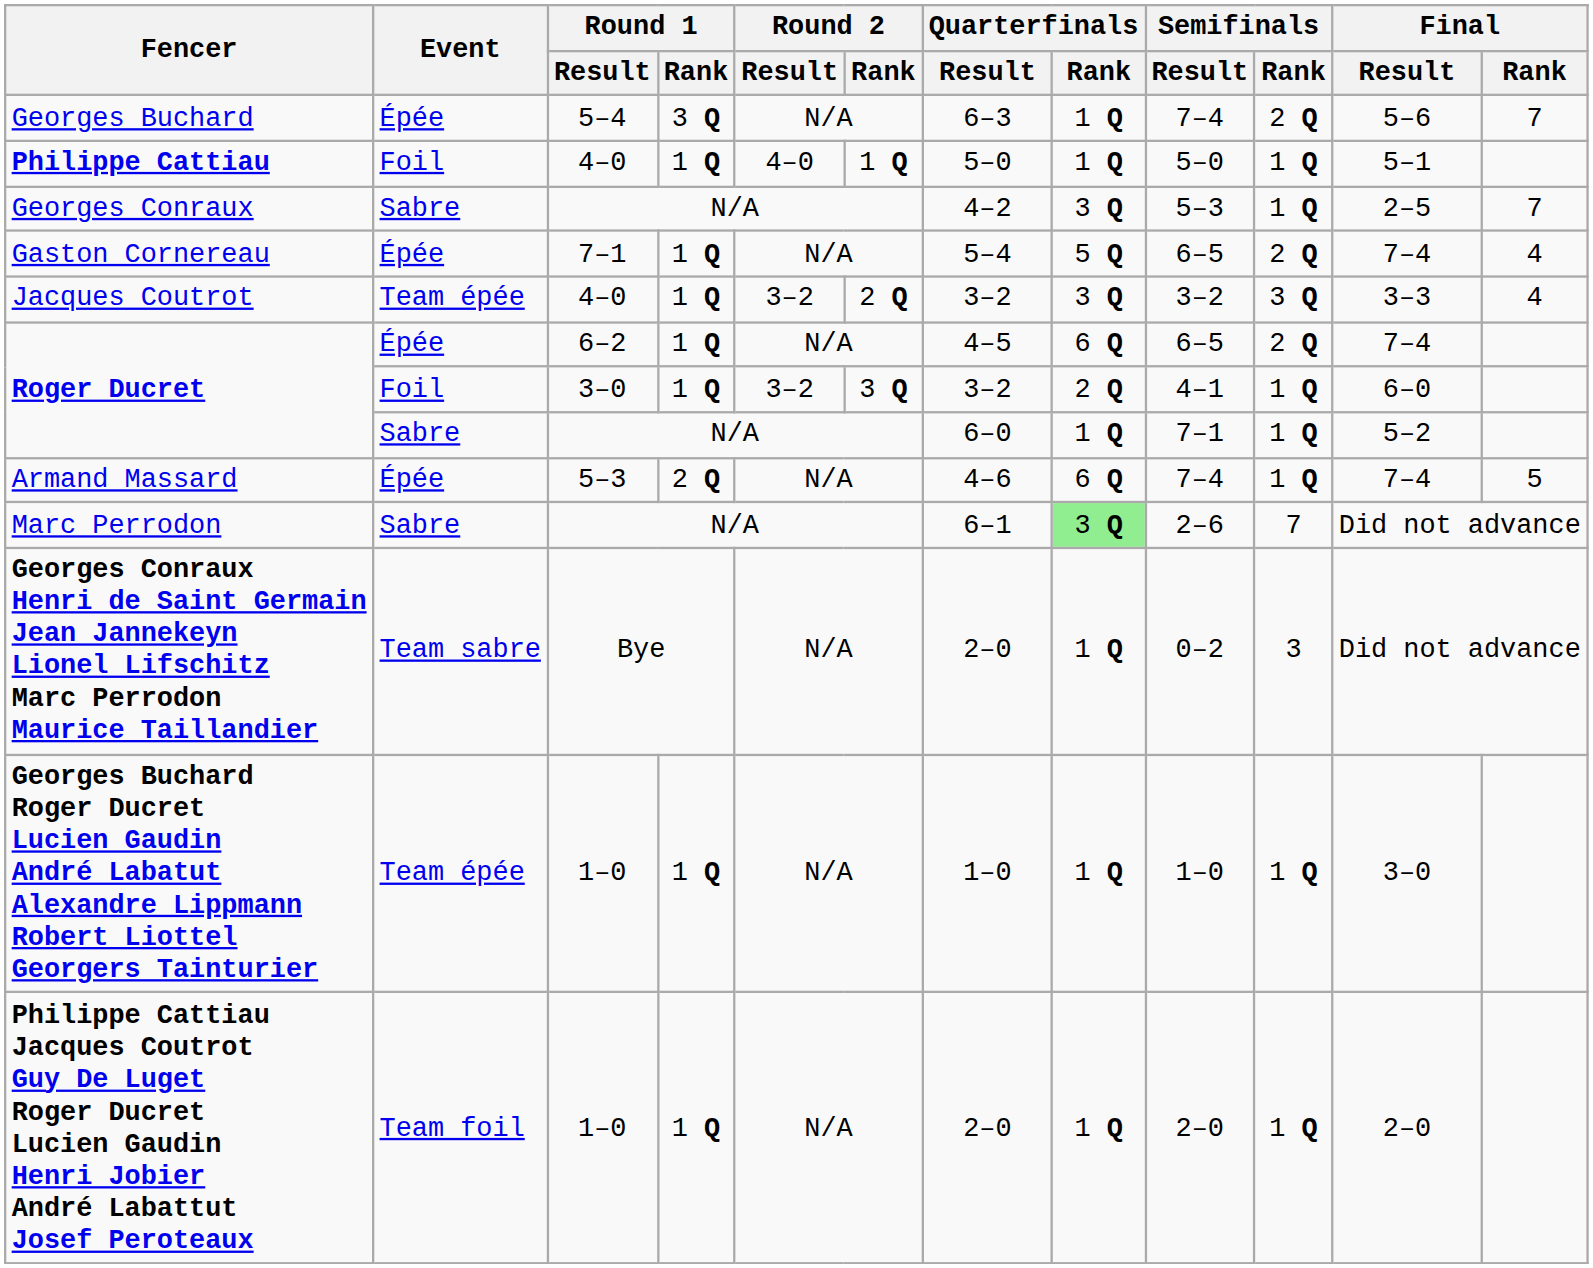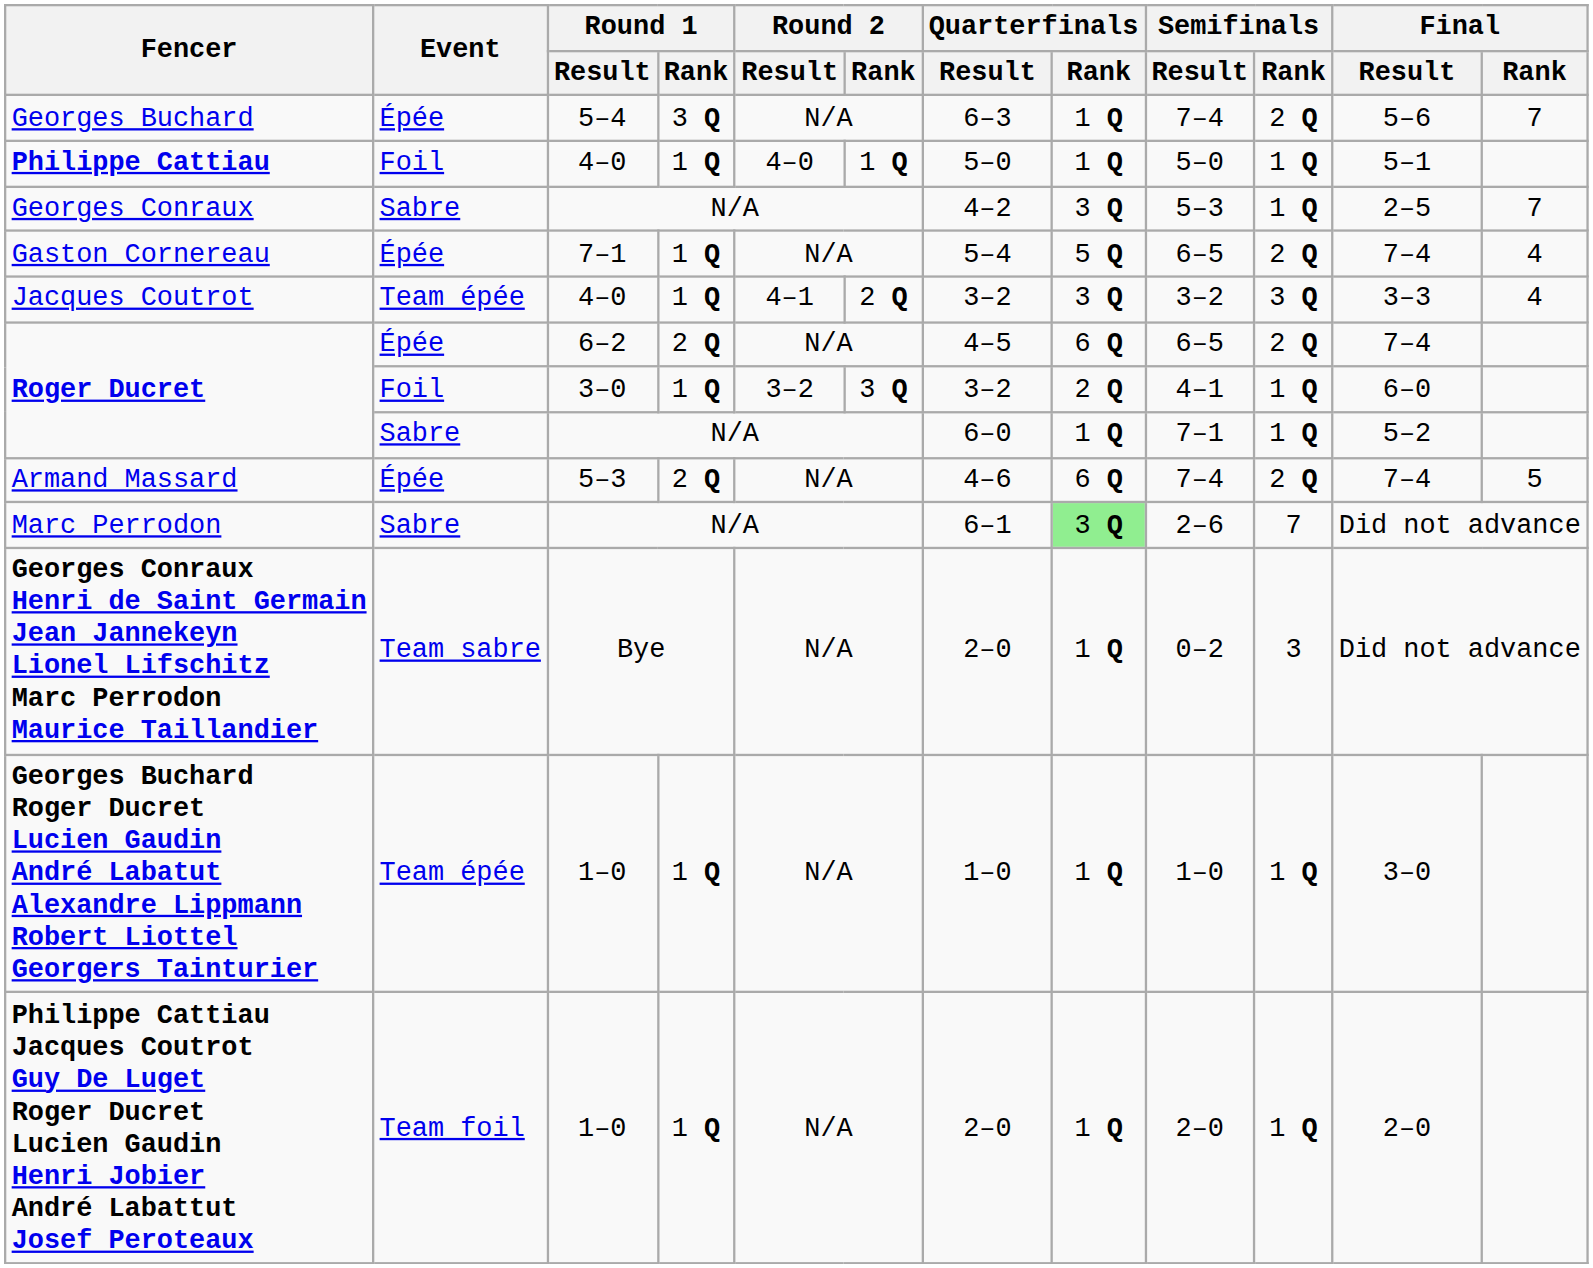Jacques Coutrot | Round 2 / Result: 3–2 -> 4–1
Roger Ducret / 6–2 | Round 1 / Rank: 1 Q -> 2 Q
Armand Massard | Semifinals / Rank: 1 Q -> 2 Q
